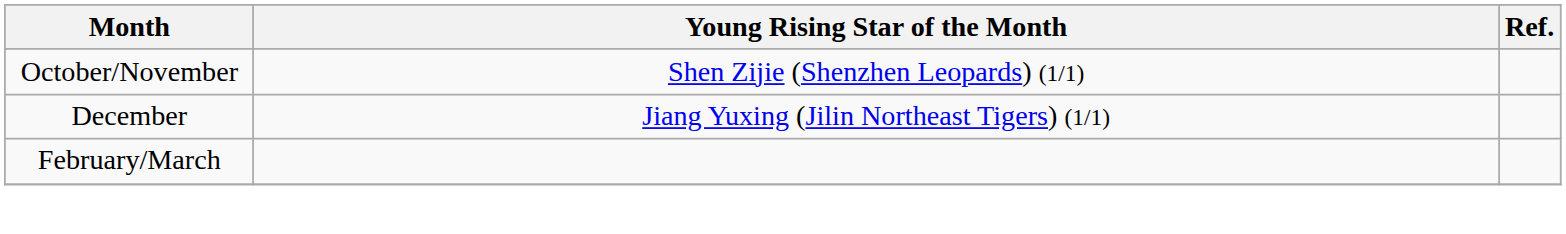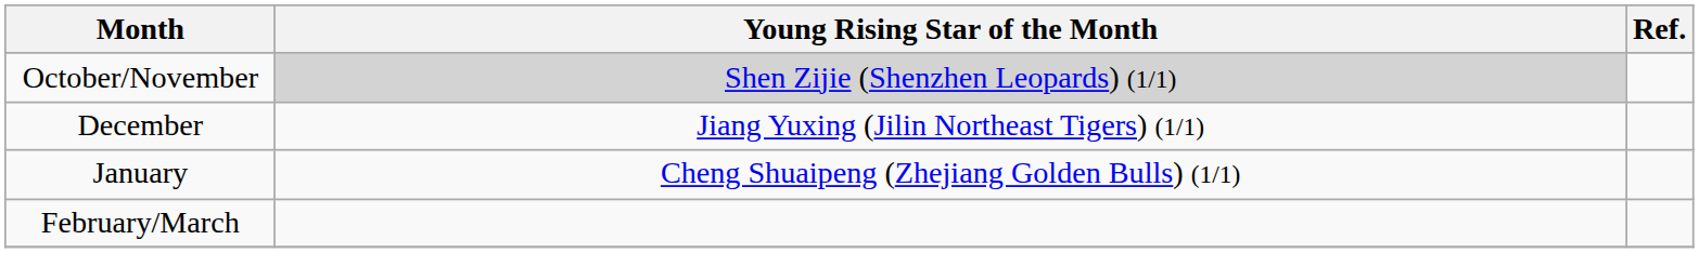October/November | Young Rising Star of the Month: no background -> lightgrey background
+ row: January | Cheng Shuaipeng (Zhejiang Golden Bulls) (1/1)
